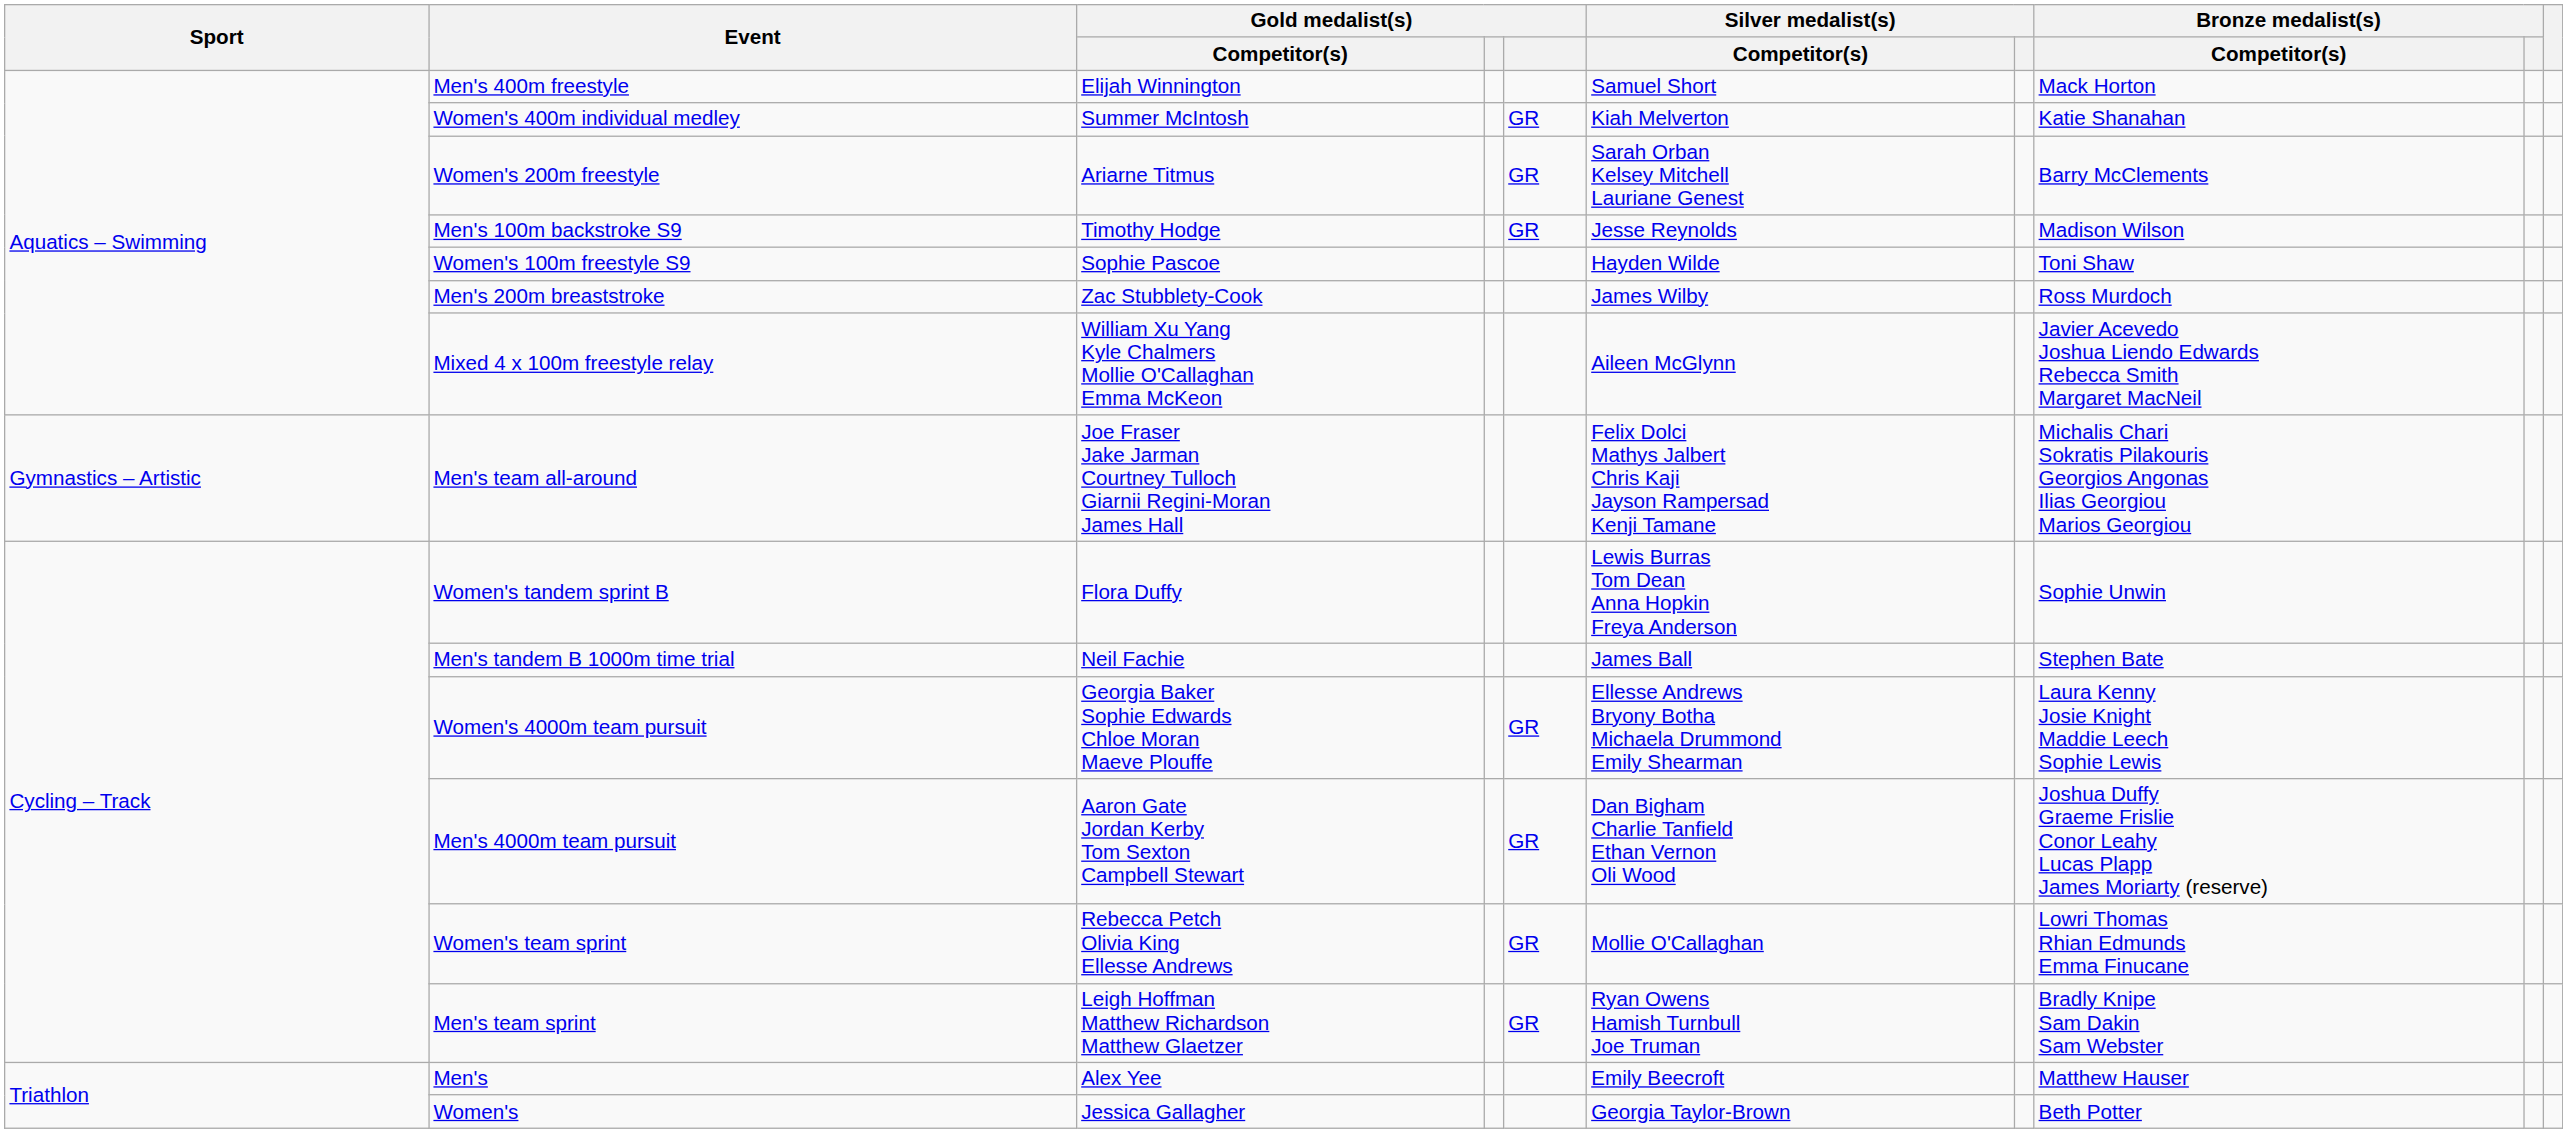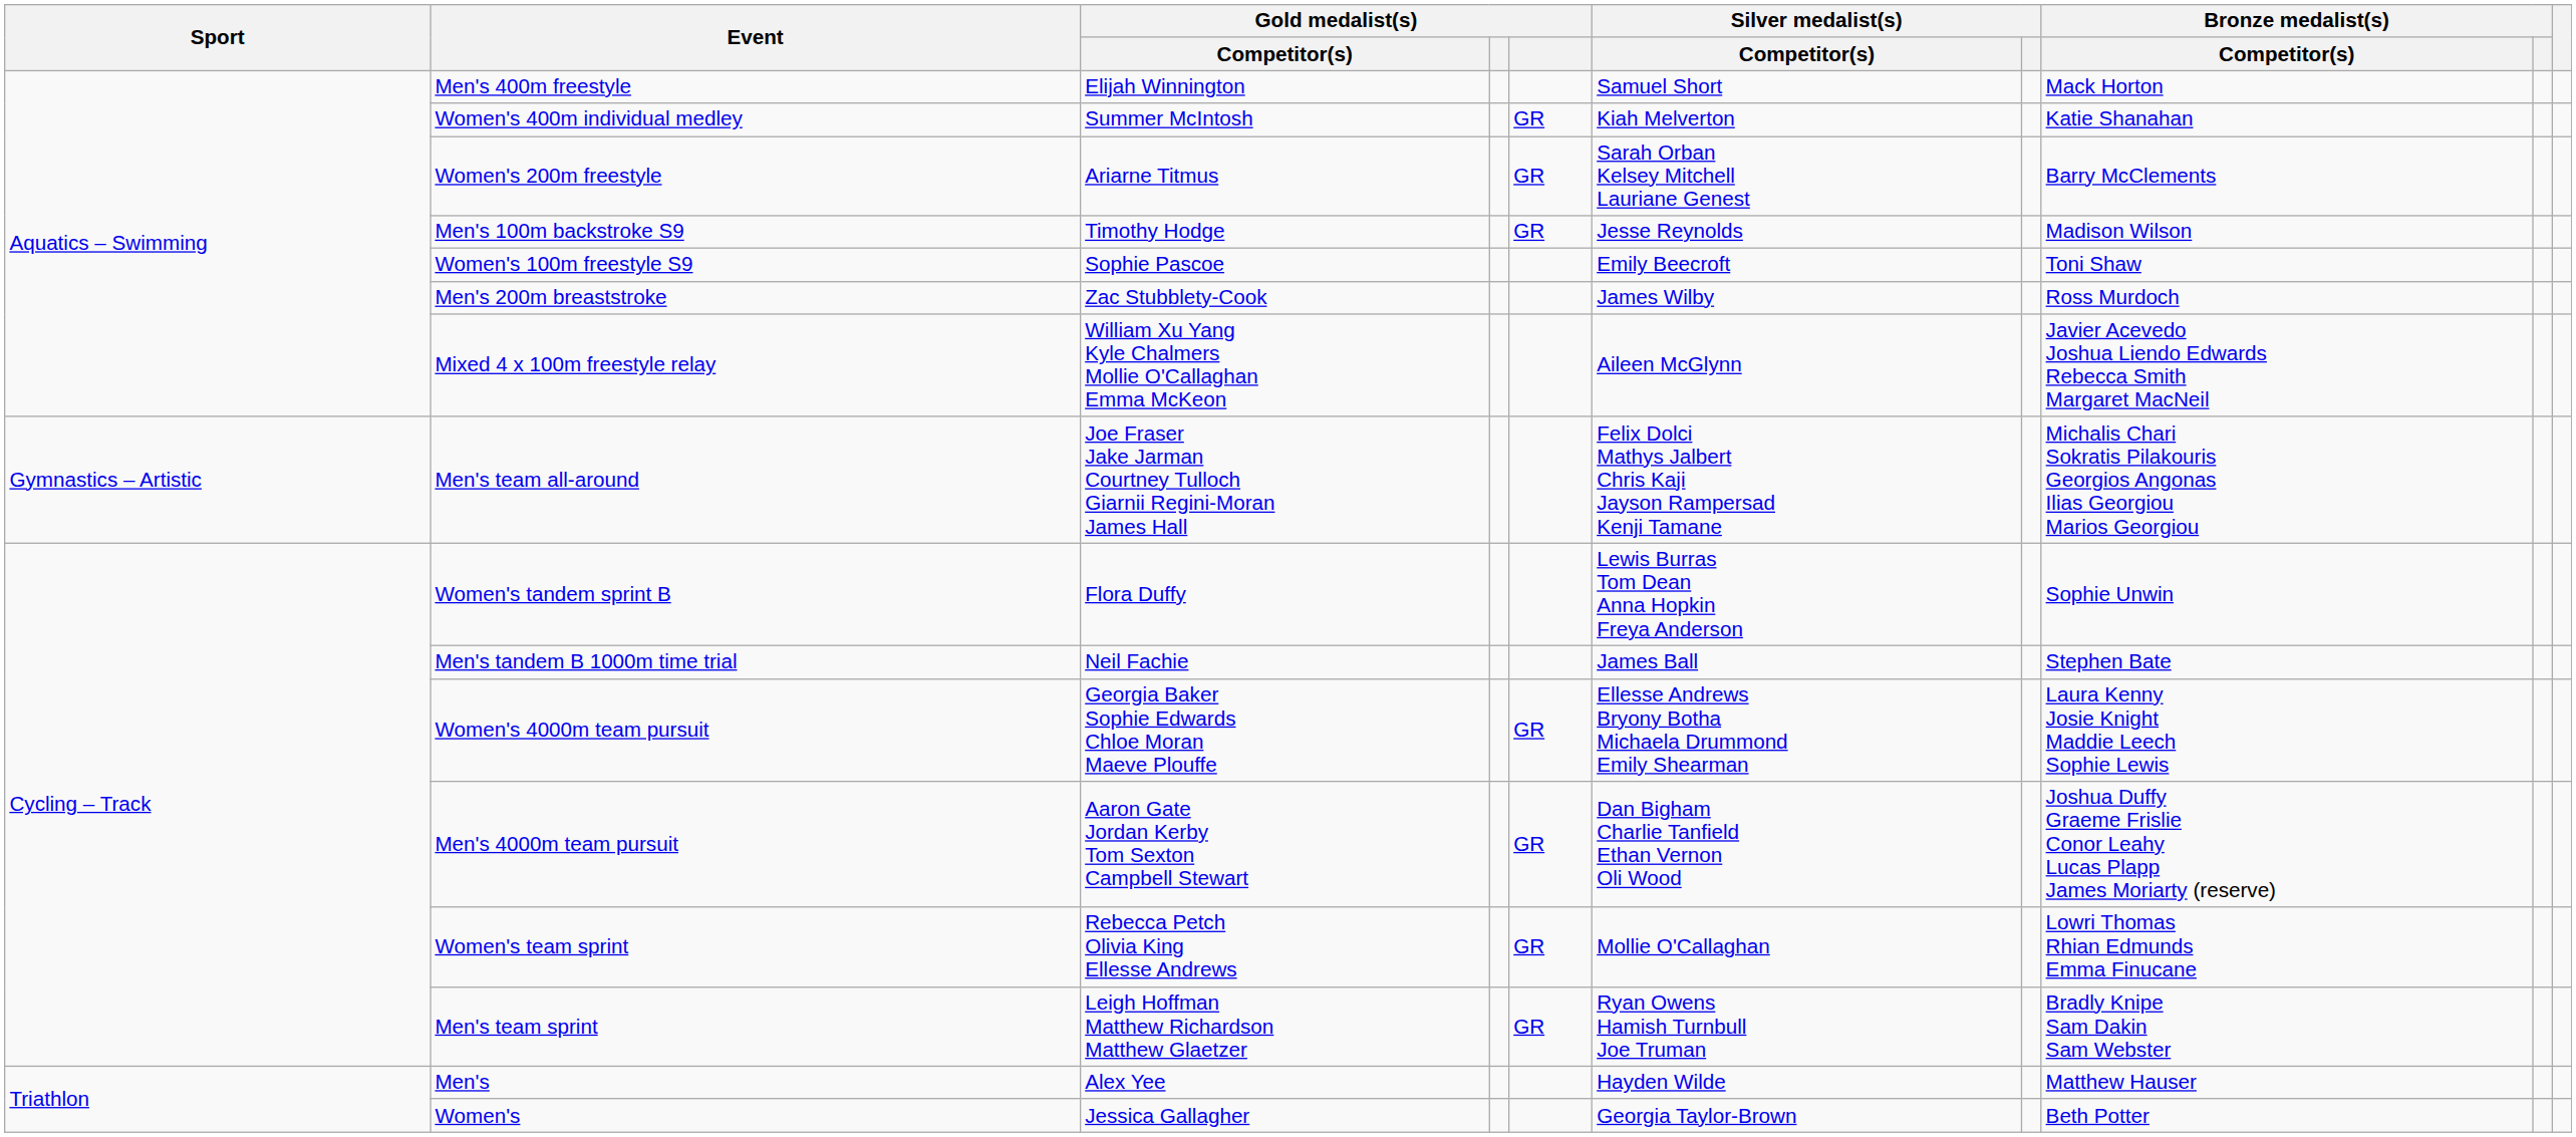Women's 100m freestyle S9 | Silver medalist(s) / Competitor(s): Hayden Wilde -> Emily Beecroft
Men's | Silver medalist(s) / Competitor(s): Emily Beecroft -> Hayden Wilde
